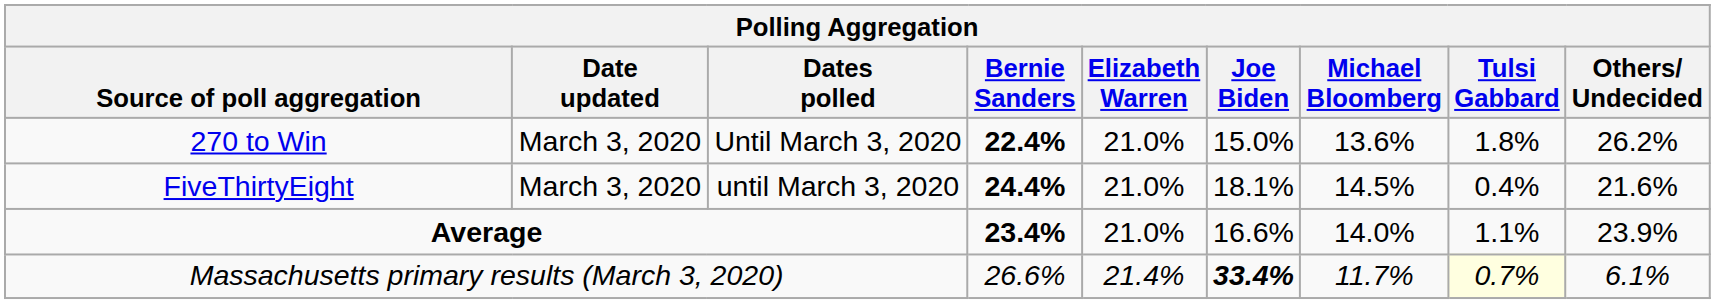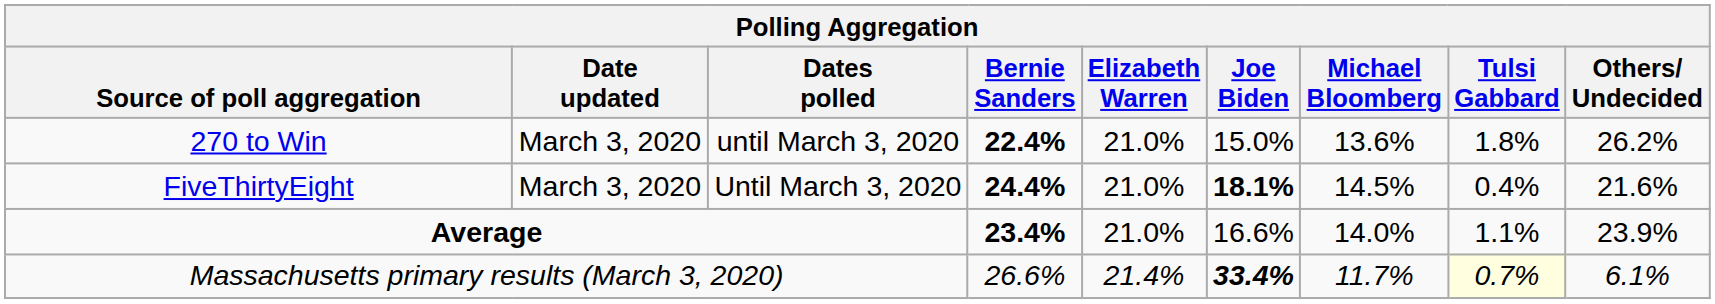270 to Win | Dates polled: Until March 3, 2020 -> until March 3, 2020
FiveThirtyEight | Dates polled: until March 3, 2020 -> Until March 3, 2020
FiveThirtyEight | Joe Biden: normal -> bold
